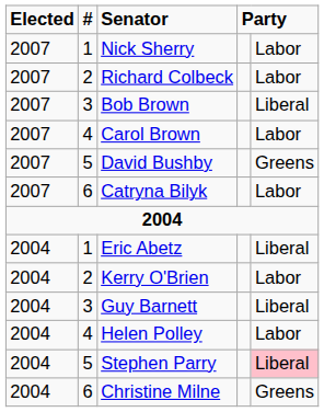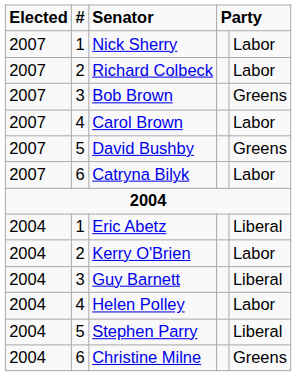Bob Brown | column 5: Liberal -> Greens
Stephen Parry | column 5: pink background -> no background
